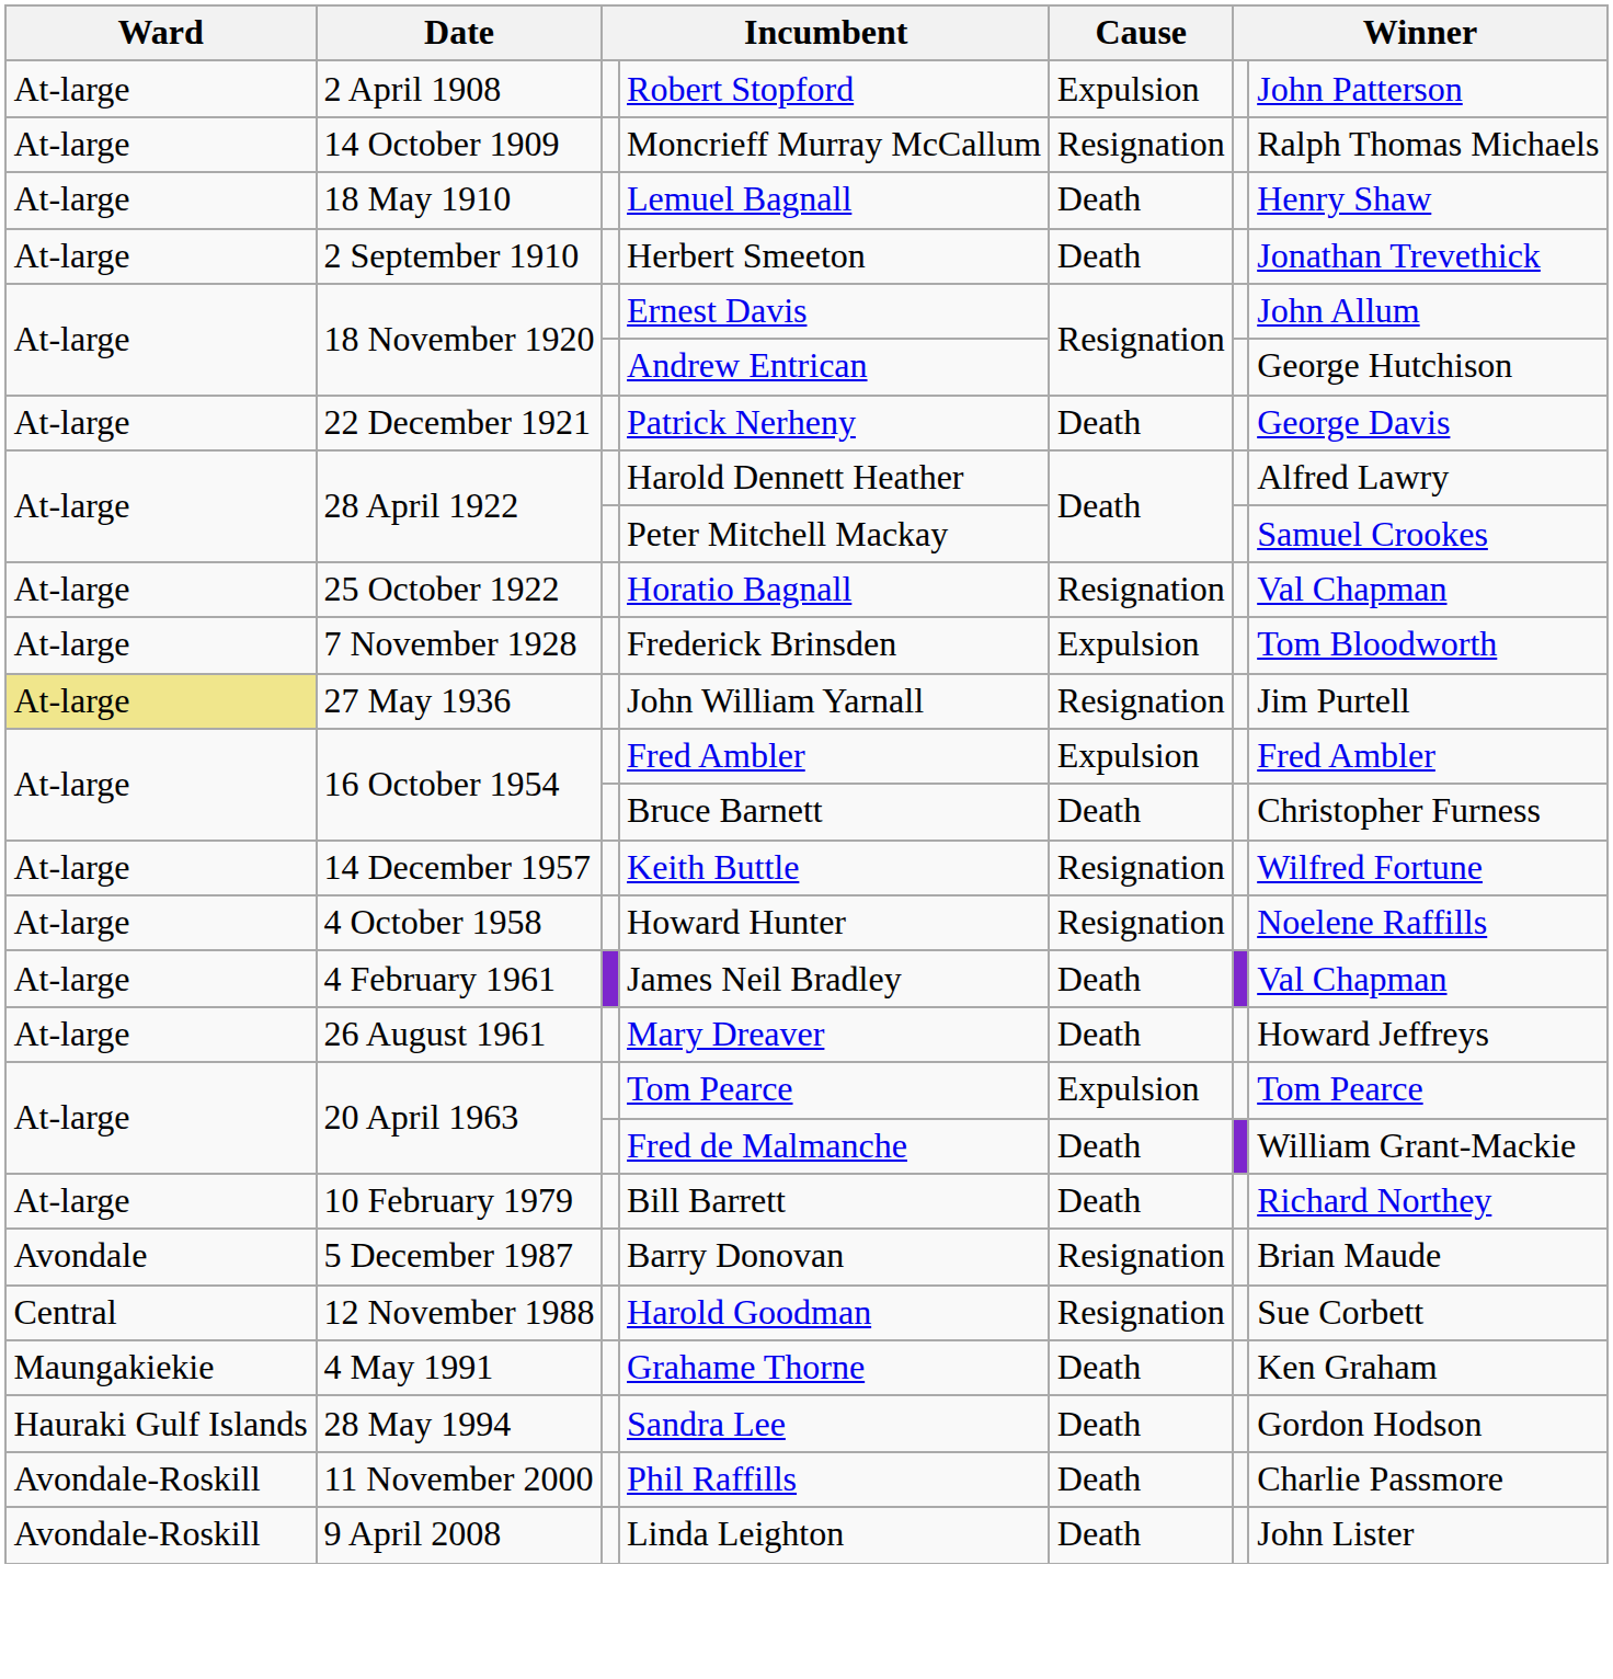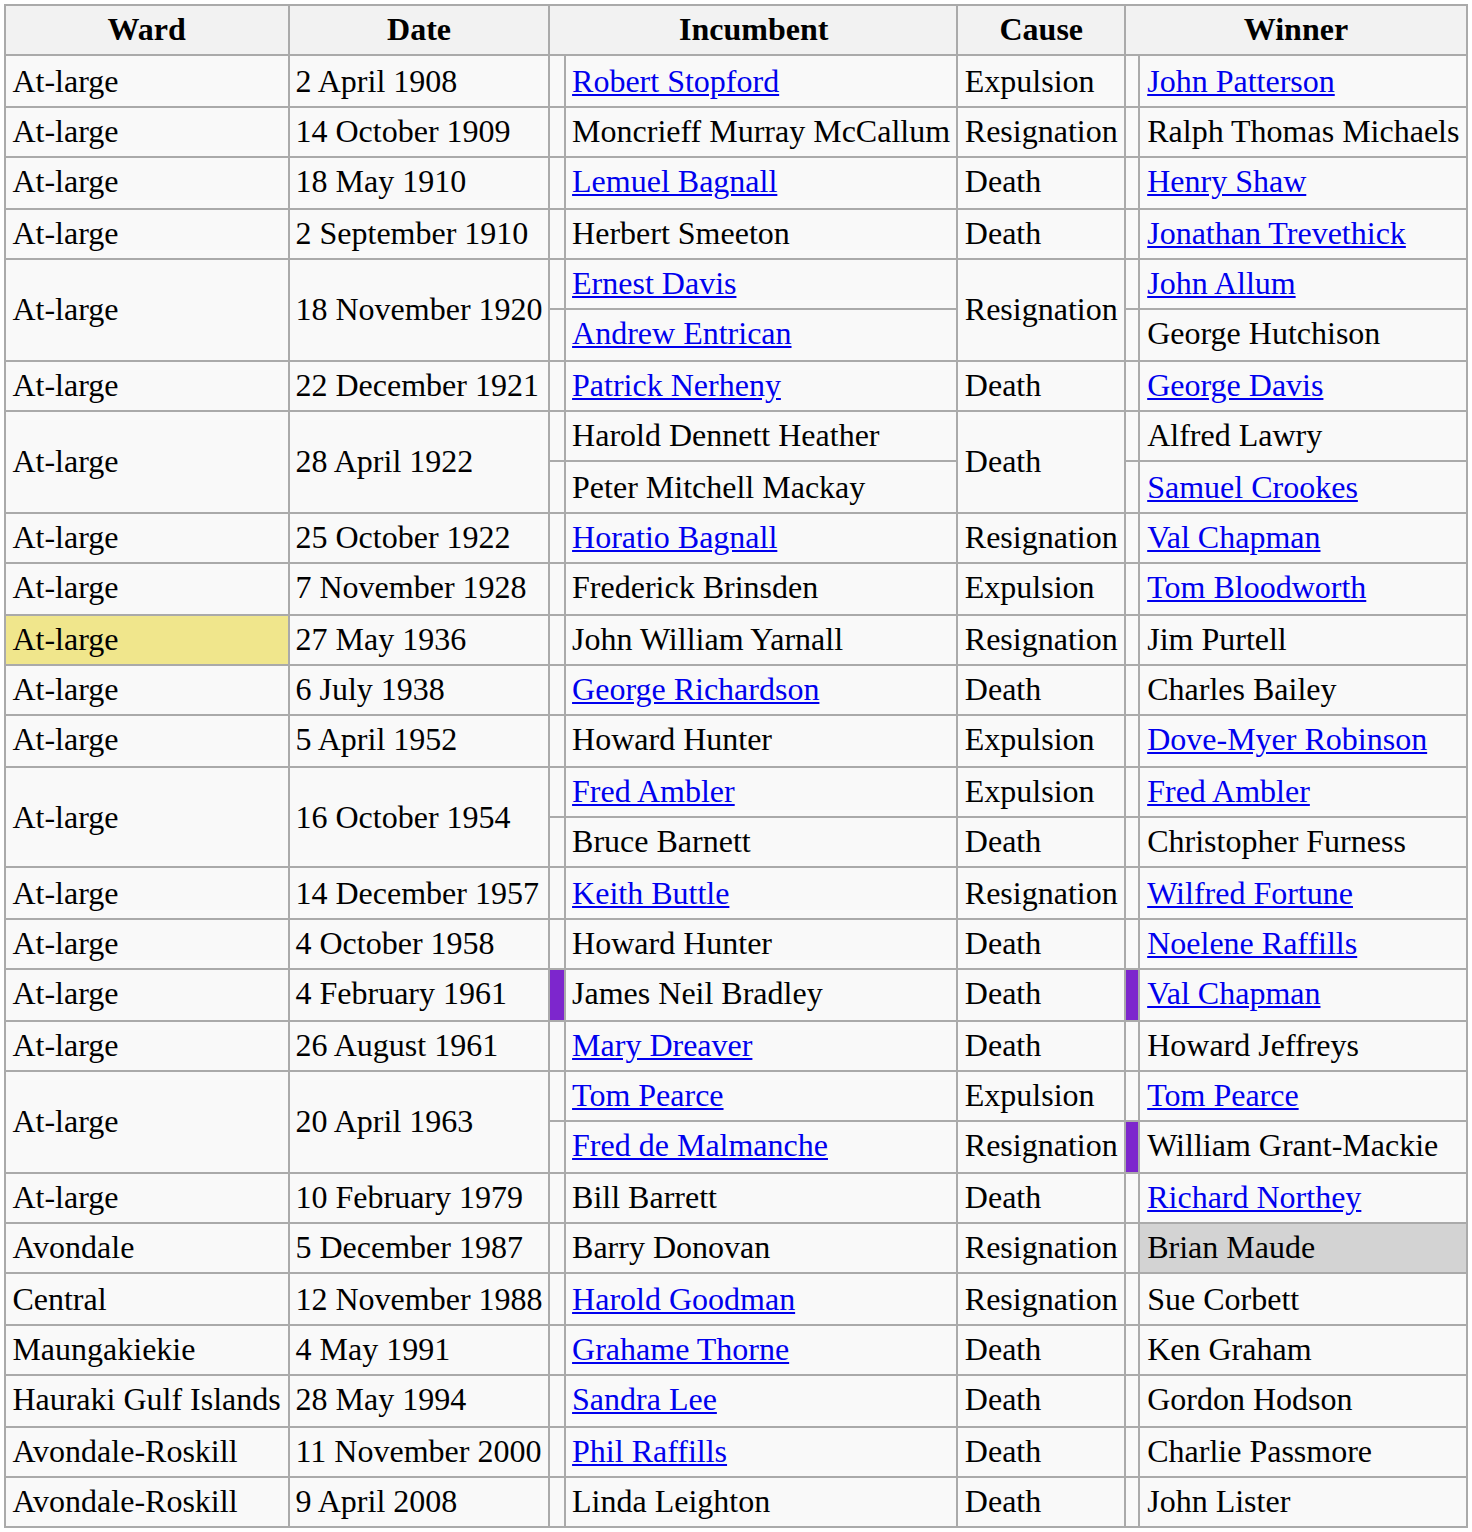+ row: At-large | 6 July 1938 | George Richardson | Death | Charles Bailey
+ row: At-large | 5 April 1952 | Howard Hunter | Expulsion | Dove-Myer Robinson
4 October 1958 / Howard Hunter | Cause: Resignation -> Death
Fred de Malmanche | Cause: Death -> Resignation
Barry Donovan | column 7: no background -> lightgrey background
